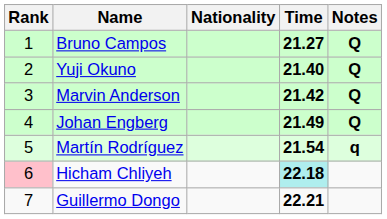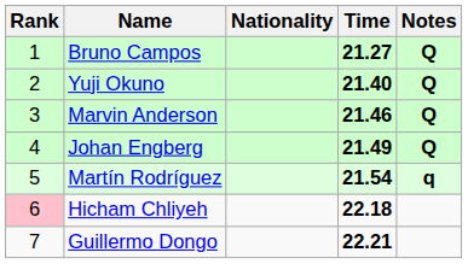Marvin Anderson | Time: 21.42 -> 21.46
Hicham Chliyeh | Time: paleturquoise background -> no background
